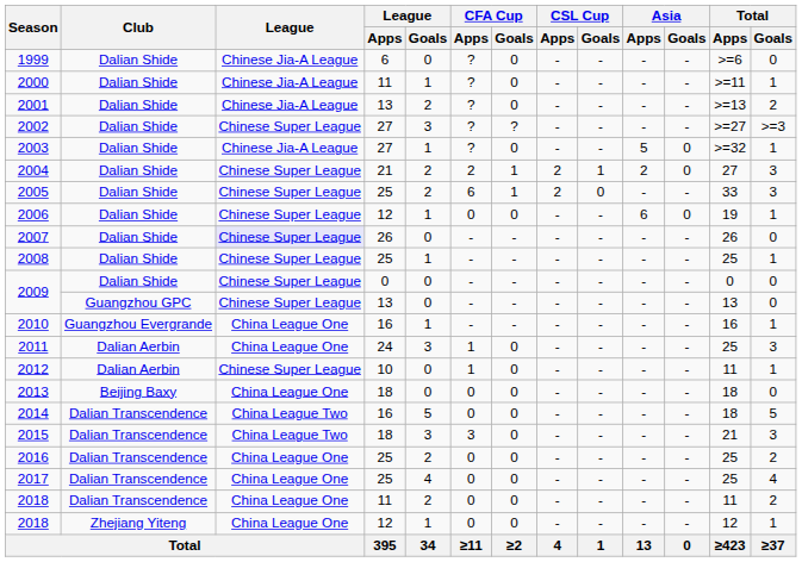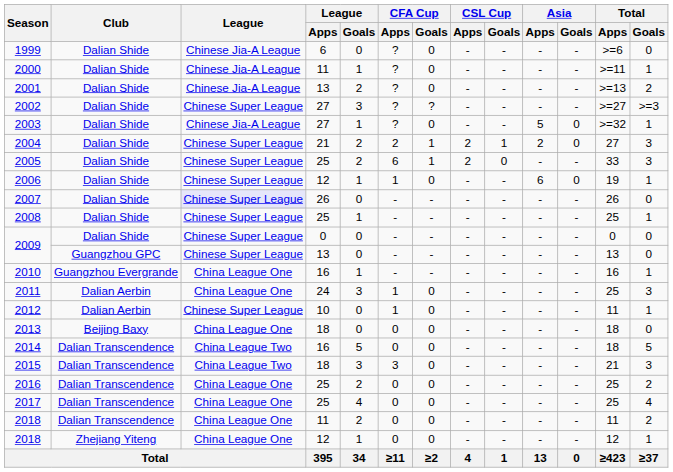2006 | CFA Cup / Apps: 0 -> 1
